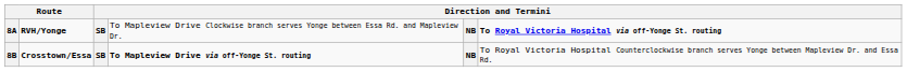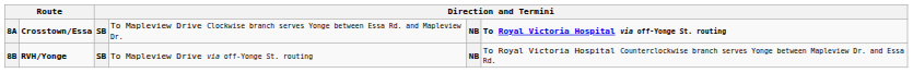8A | column 2: RVH/Yonge -> Crosstown/Essa
8B | column 2: Crosstown/Essa -> RVH/Yonge
8B | column 4: bold -> normal
